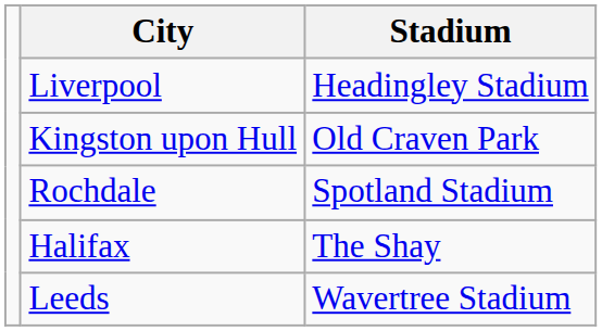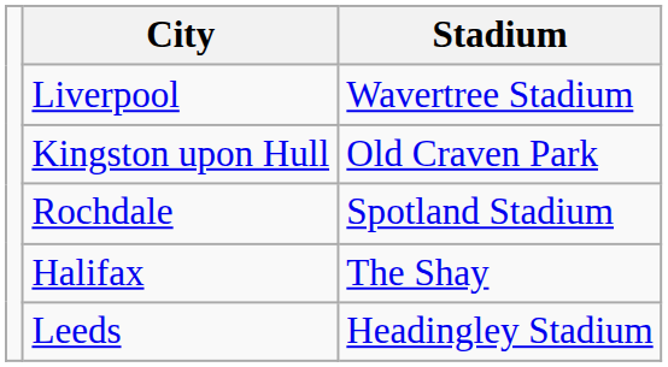Liverpool | Stadium: Headingley Stadium -> Wavertree Stadium
Leeds | Stadium: Wavertree Stadium -> Headingley Stadium
